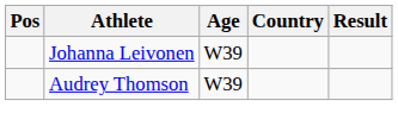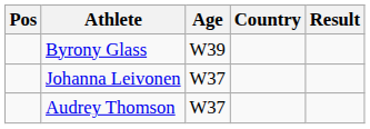+ row: Byrony Glass | W39
Johanna Leivonen | Age: W39 -> W37
Audrey Thomson | Age: W39 -> W37
